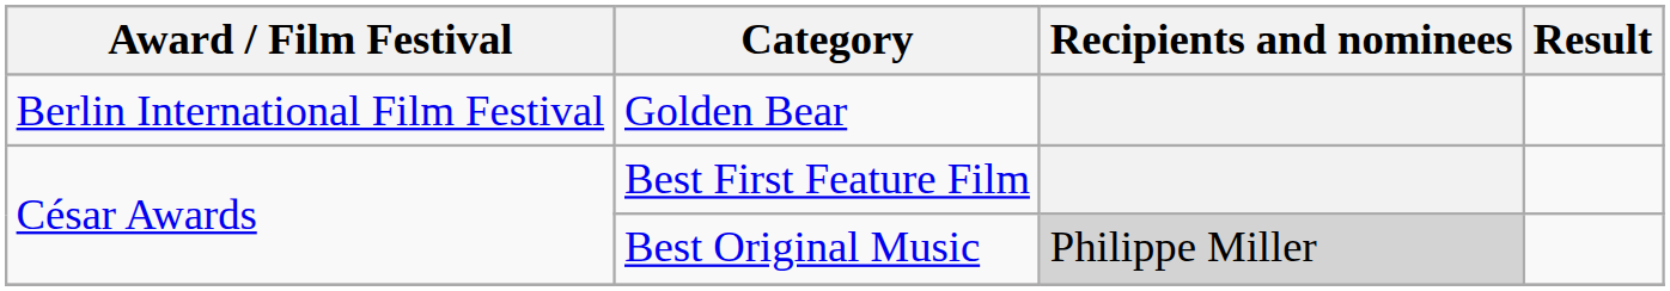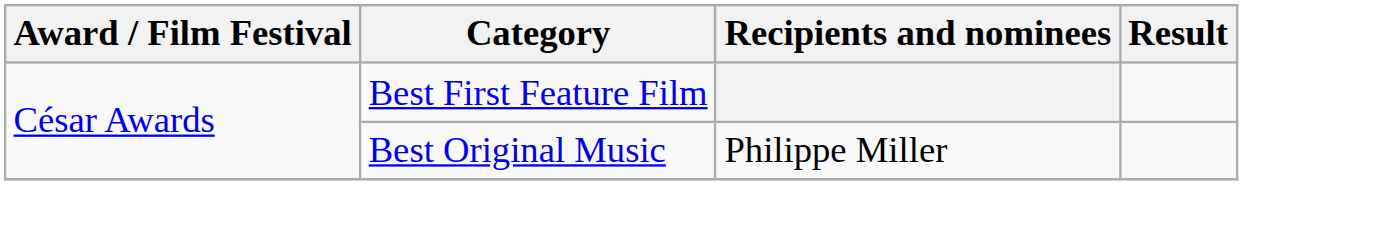- row: Berlin International Film Festival | Golden Bear
Best Original Music | Recipients and nominees: lightgrey background -> no background
